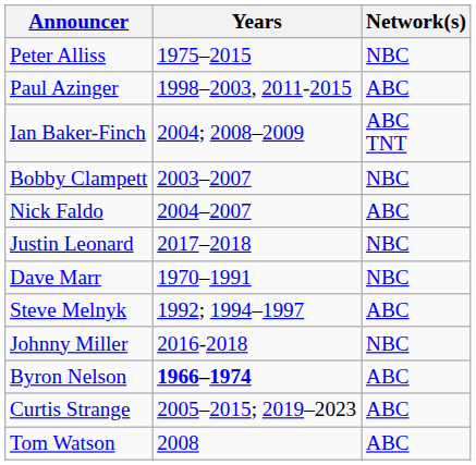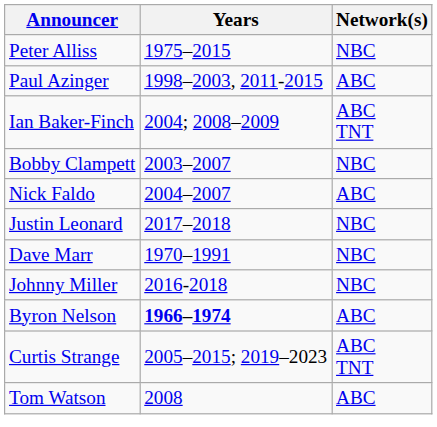- row: Steve Melnyk | 1992; 1994–1997 | ABC
Curtis Strange | Network(s): ABC -> ABC TNT
